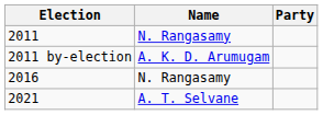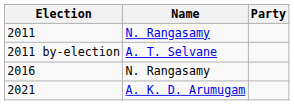2011 by-election | Name: A. K. D. Arumugam -> A. T. Selvane
2021 | Name: A. T. Selvane -> A. K. D. Arumugam
